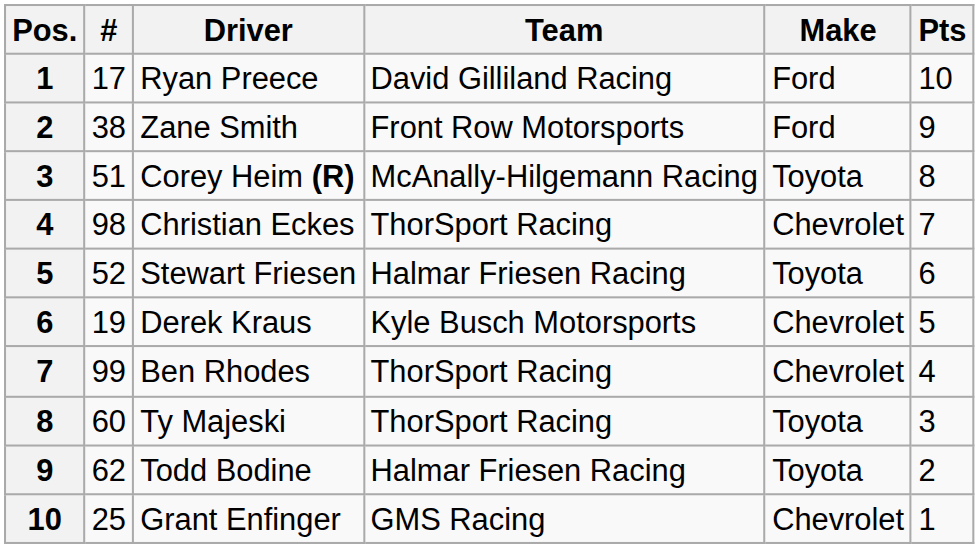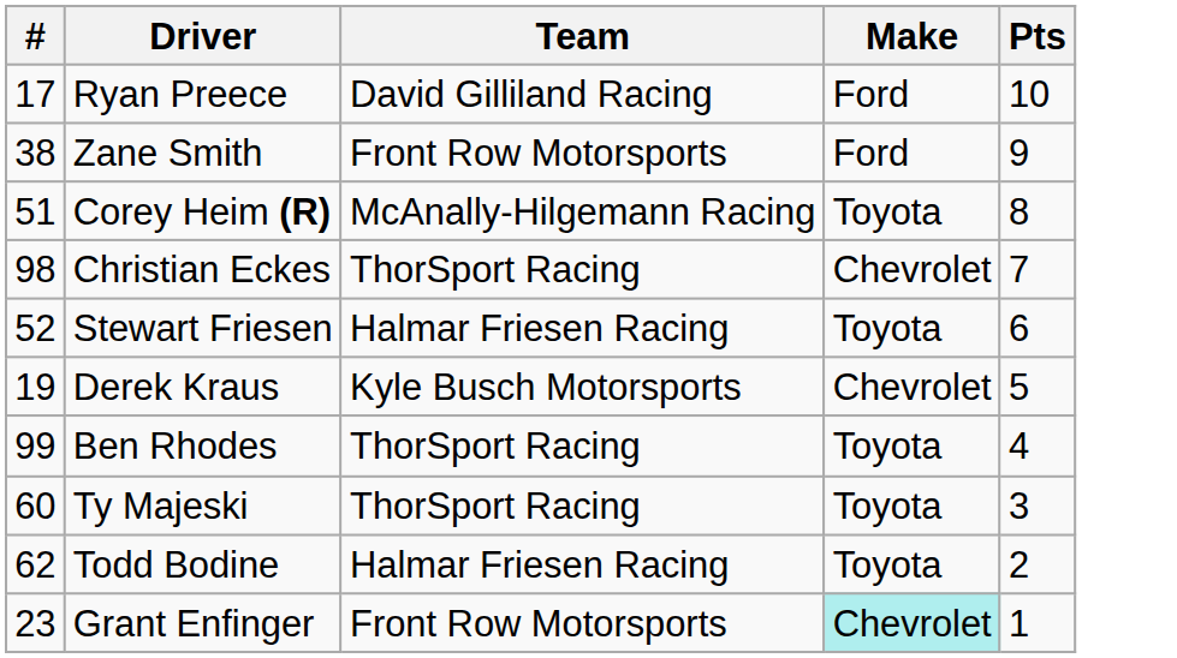- column: Pos. | 1 | 2 | 3 | 4 | 5 | 6 | 7 | 8 | 9 | 10
Ben Rhodes | Make: Chevrolet -> Toyota
Grant Enfinger | #: 25 -> 23
Grant Enfinger | Team: GMS Racing -> Front Row Motorsports
Grant Enfinger | Make: no background -> paleturquoise background
